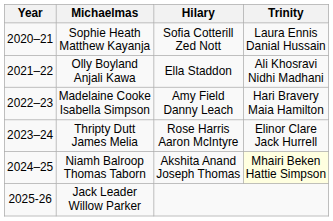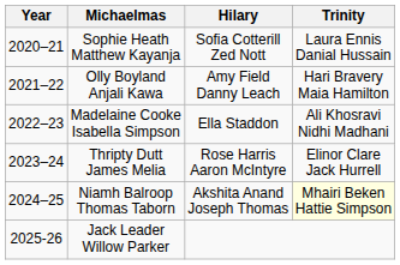Olly Boyland Anjali Kawa | Hilary: Ella Staddon -> Amy Field Danny Leach
Olly Boyland Anjali Kawa | Trinity: Ali Khosravi Nidhi Madhani -> Hari Bravery Maia Hamilton
Madelaine Cooke Isabella Simpson | Hilary: Amy Field Danny Leach -> Ella Staddon
Madelaine Cooke Isabella Simpson | Trinity: Hari Bravery Maia Hamilton -> Ali Khosravi Nidhi Madhani
